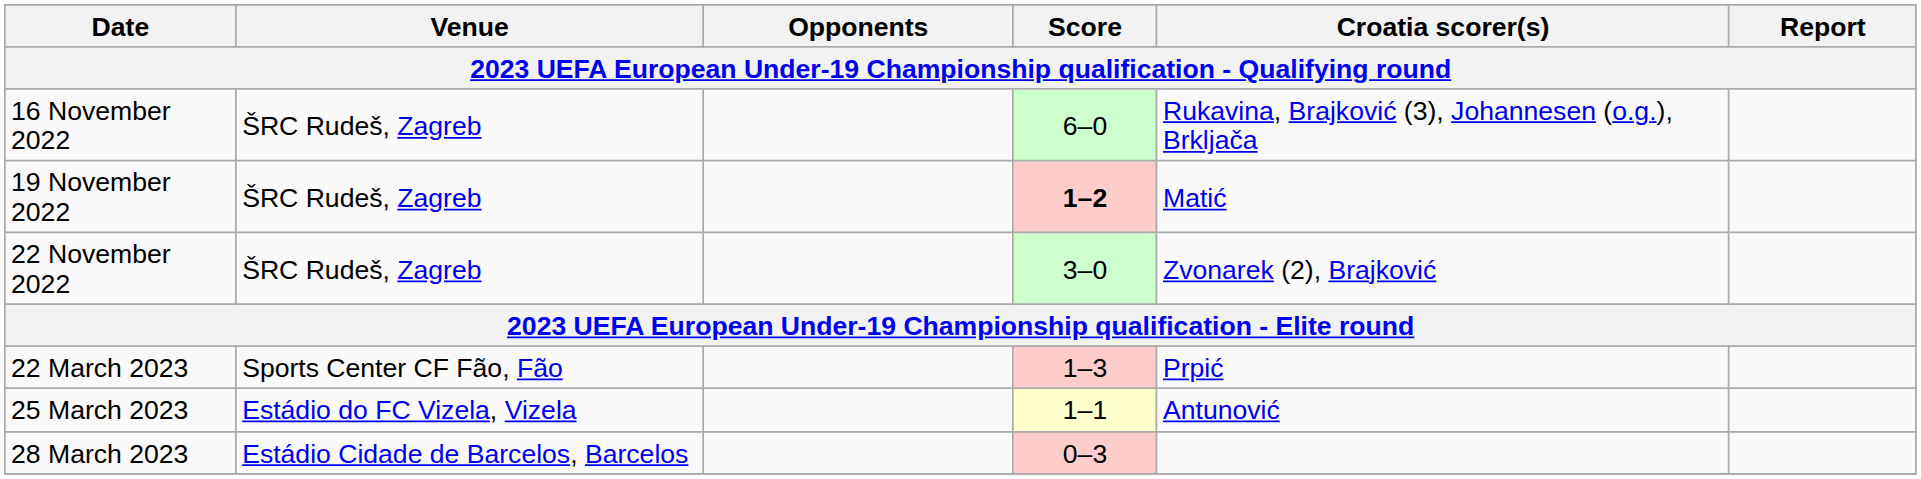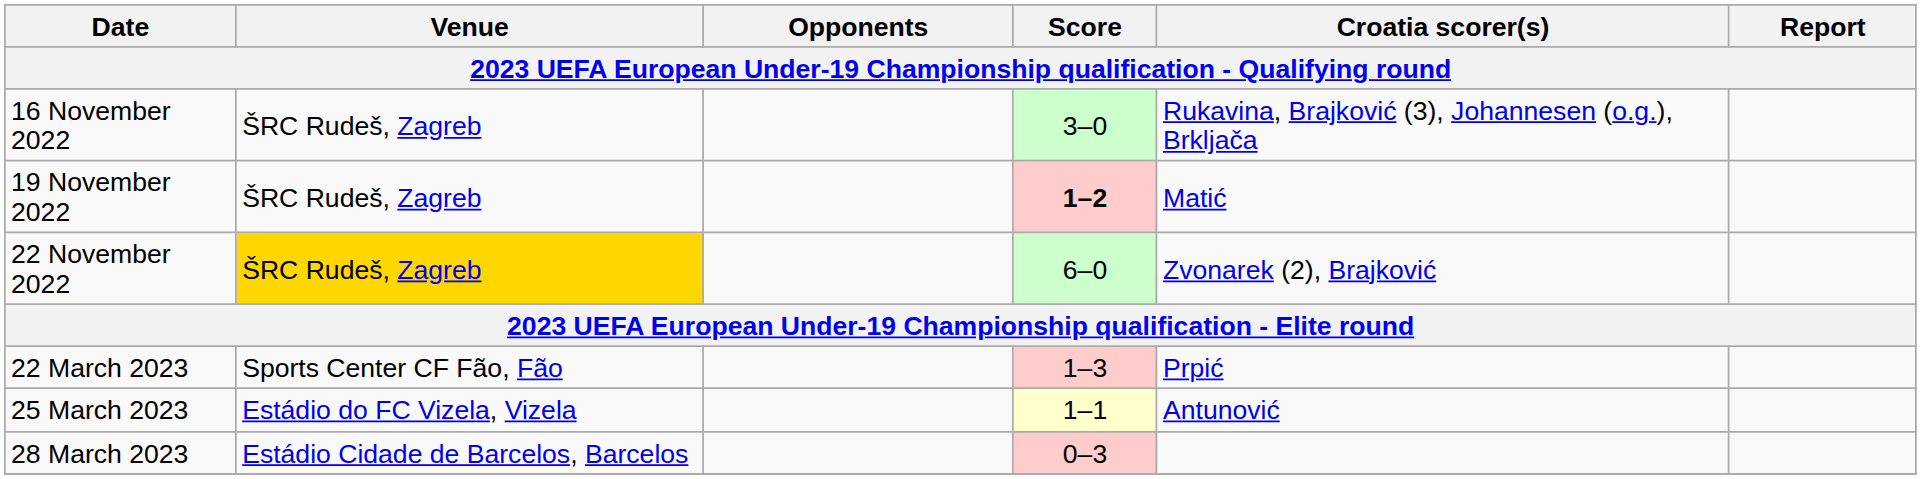16 November 2022 | Score: 6–0 -> 3–0
22 November 2022 | Venue: no background -> gold background
22 November 2022 | Score: 3–0 -> 6–0
